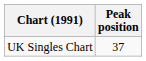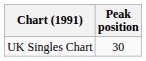UK Singles Chart | Peak position: 37 -> 30
